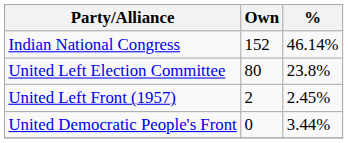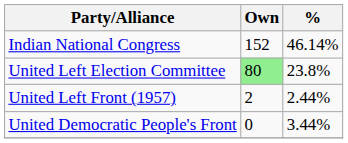United Left Election Committee | Own: no background -> lightgreen background
United Left Front (1957) | %: 2.45% -> 2.44%
